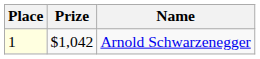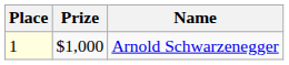Arnold Schwarzenegger | Prize: $1,042 -> $1,000
